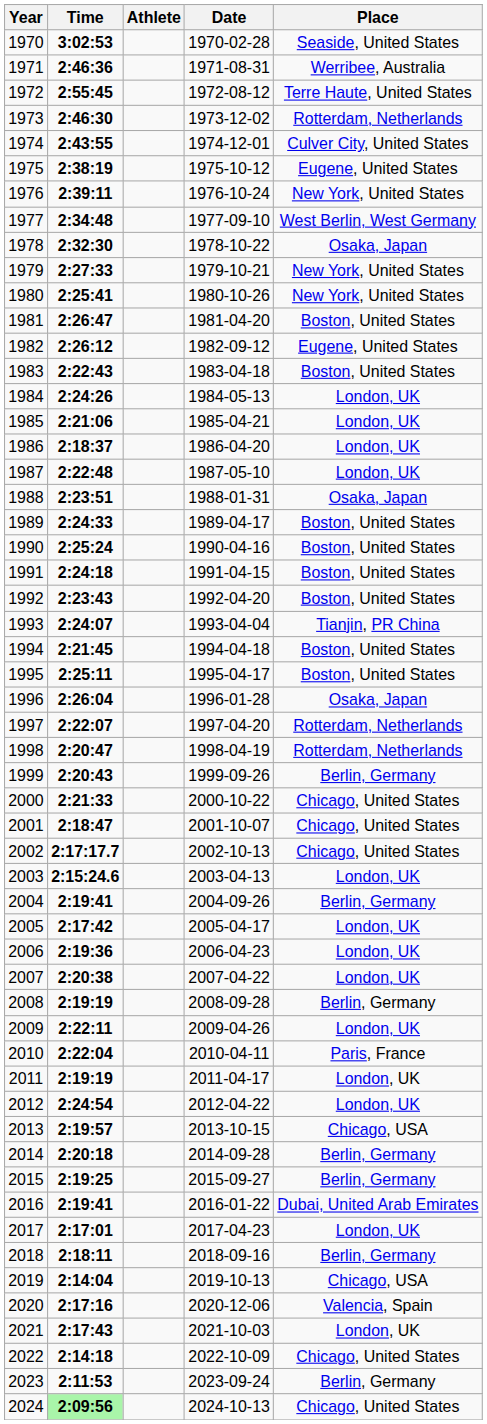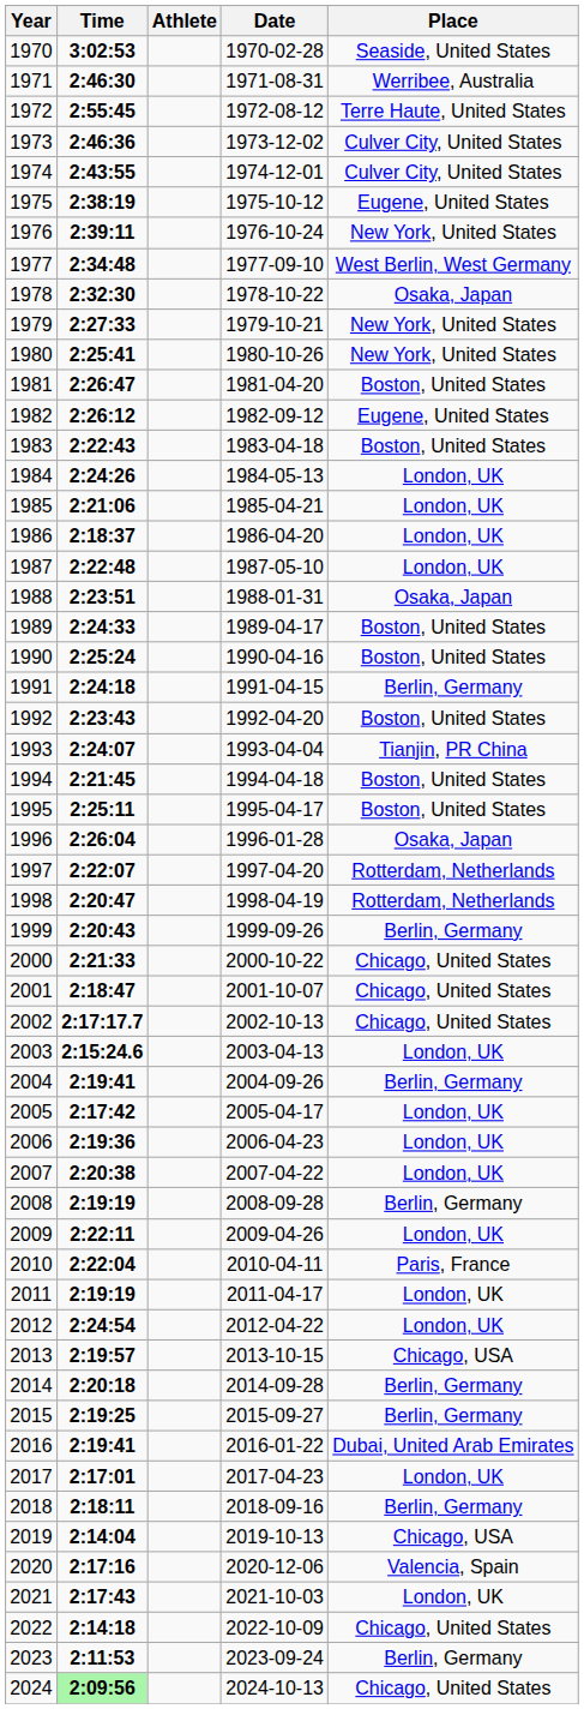1971 | Time: 2:46:36 -> 2:46:30
1973 | Time: 2:46:30 -> 2:46:36
1973 | Place: Rotterdam, Netherlands -> Culver City, United States
1991 | Place: Boston, United States -> Berlin, Germany
